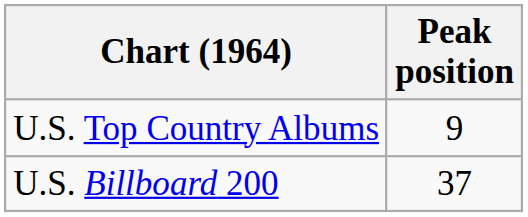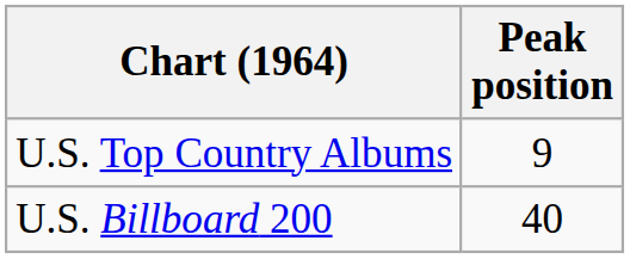U.S. Billboard 200 | Peak position: 37 -> 40
